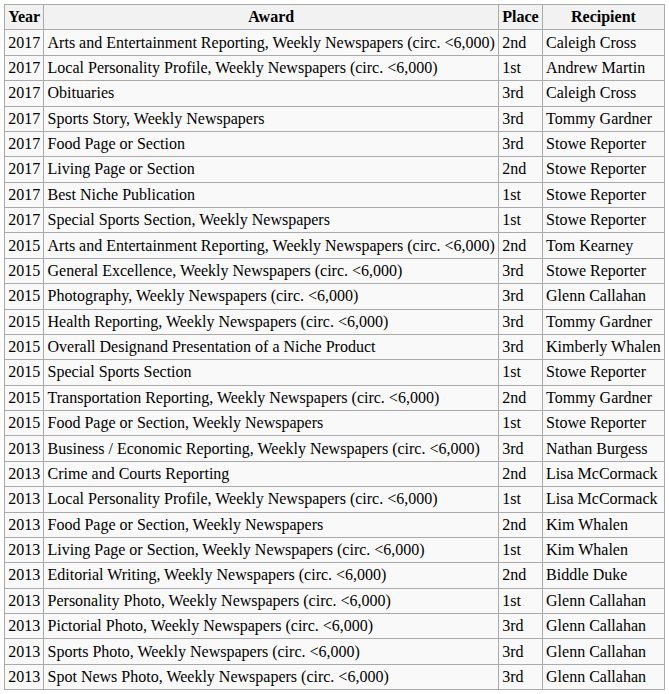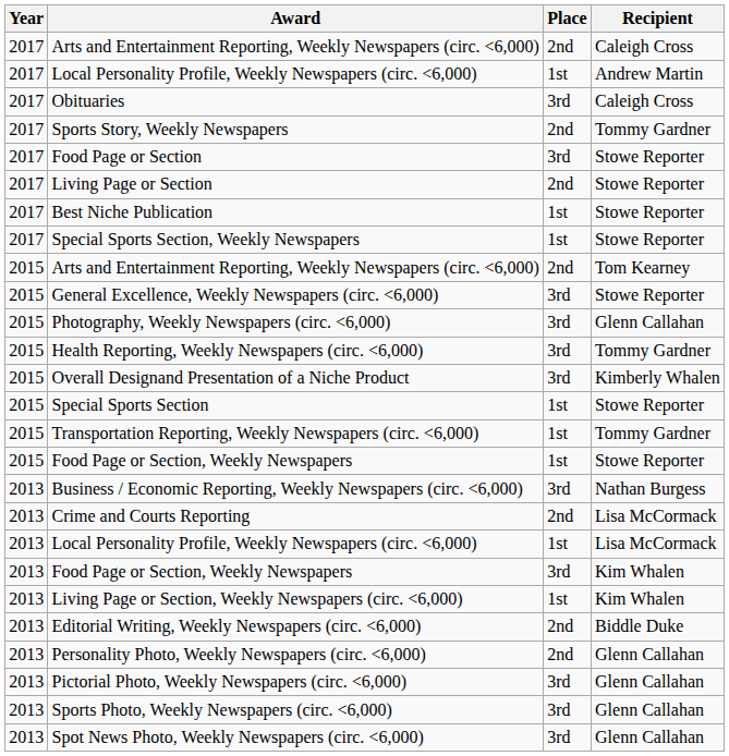Sports Story, Weekly Newspapers | Place: 3rd -> 2nd
Transportation Reporting, Weekly Newspapers (circ. <6,000) | Place: 2nd -> 1st
Food Page or Section, Weekly Newspapers / Kim Whalen | Place: 2nd -> 3rd
Personality Photo, Weekly Newspapers (circ. <6,000) | Place: 1st -> 2nd
